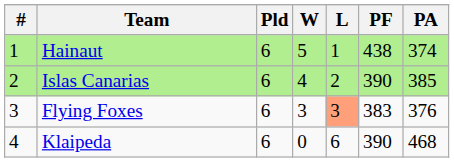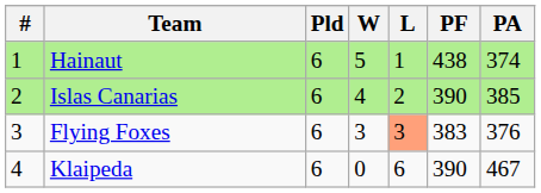Klaipeda | PA: 468 -> 467
